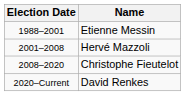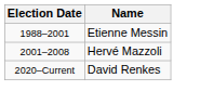- row: 2008–2020 | Christophe Fieutelot
